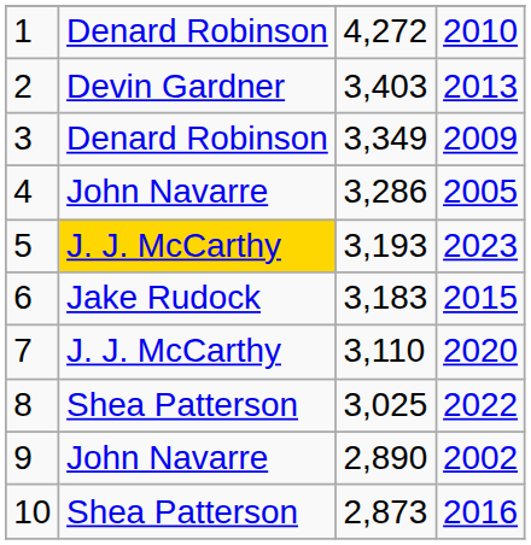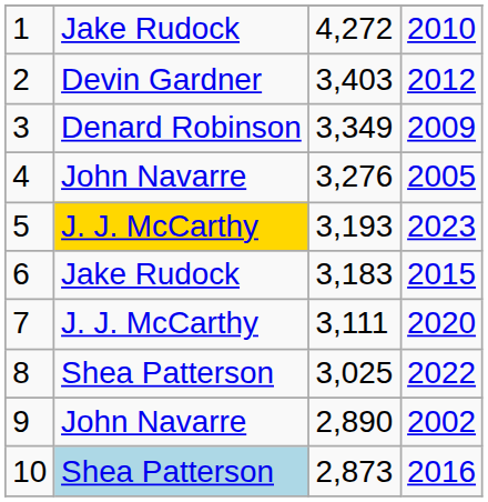1 | column 2: Denard Robinson -> Jake Rudock
2 | column 4: 2013 -> 2012
4 | column 3: 3,286 -> 3,276
7 | column 3: 3,110 -> 3,111
10 | column 2: no background -> lightblue background
